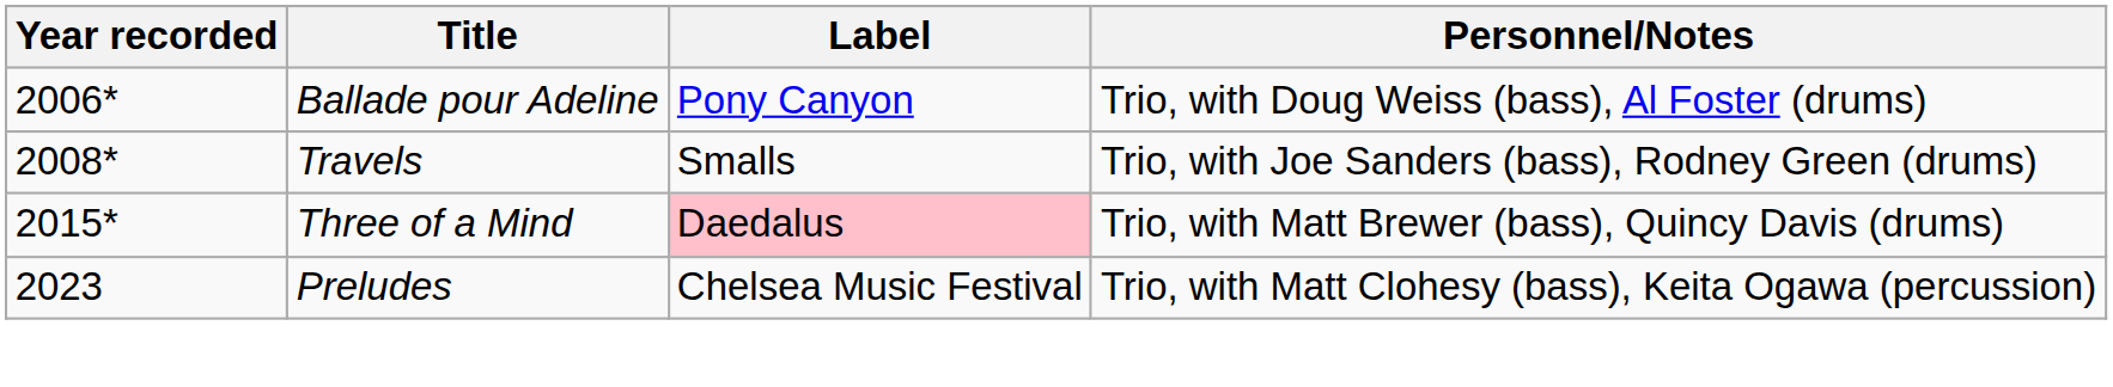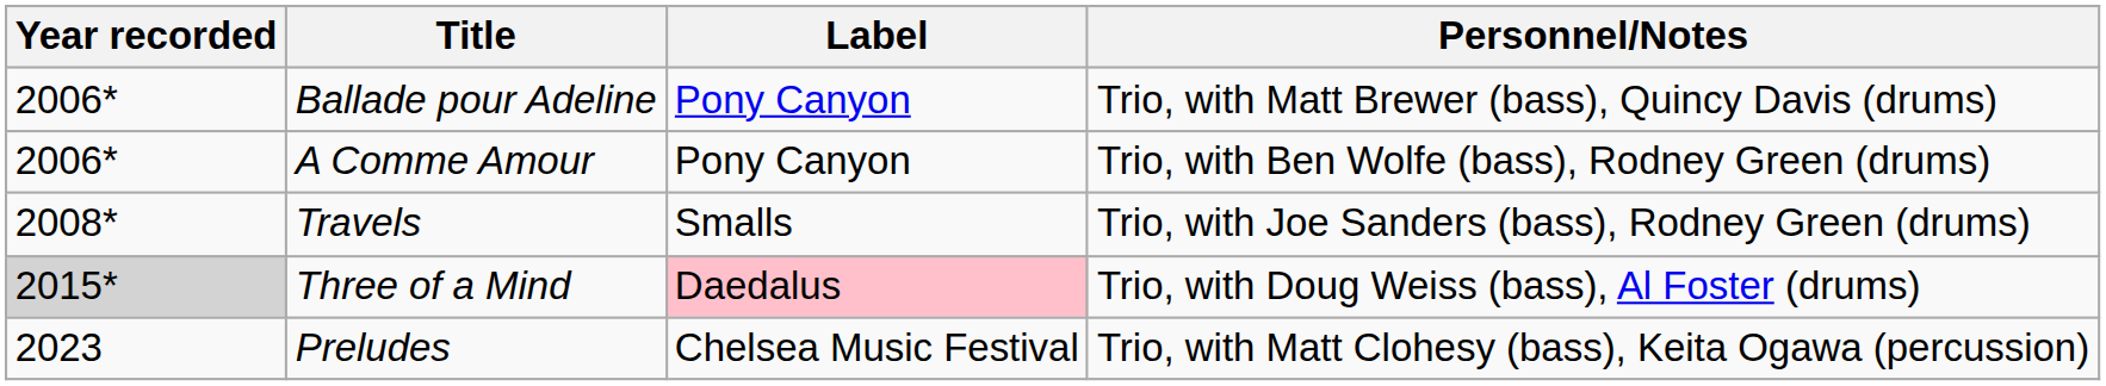Ballade pour Adeline | Personnel/Notes: Trio, with Doug Weiss (bass), Al Foster (drums) -> Trio, with Matt Brewer (bass), Quincy Davis (drums)
+ row: 2006* | A Comme Amour | Pony Canyon | Trio, with Ben Wolfe (bass), Rodney Green (drums)
Three of a Mind | Year recorded: no background -> lightgrey background
Three of a Mind | Personnel/Notes: Trio, with Matt Brewer (bass), Quincy Davis (drums) -> Trio, with Doug Weiss (bass), Al Foster (drums)
